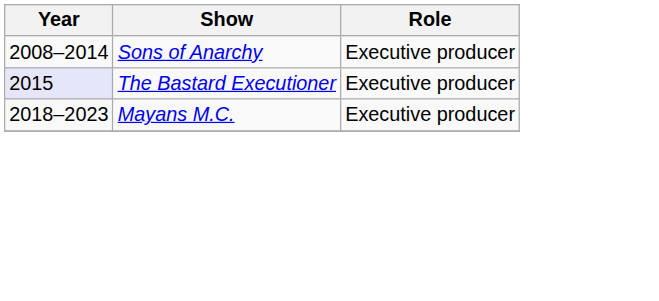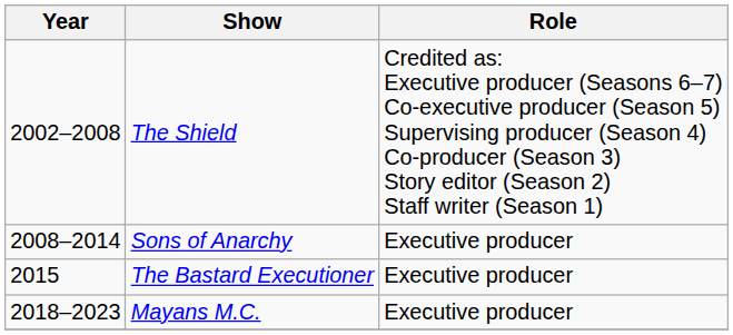+ row: 2002–2008 | The Shield | Credited as: Executive producer (Seasons 6–7) Co-executive producer (Season 5) Supervising producer (Season 4) Co-producer (Season 3) Story editor (Season 2) Staff writer (Season 1)
The Bastard Executioner | Year: lavender background -> no background
